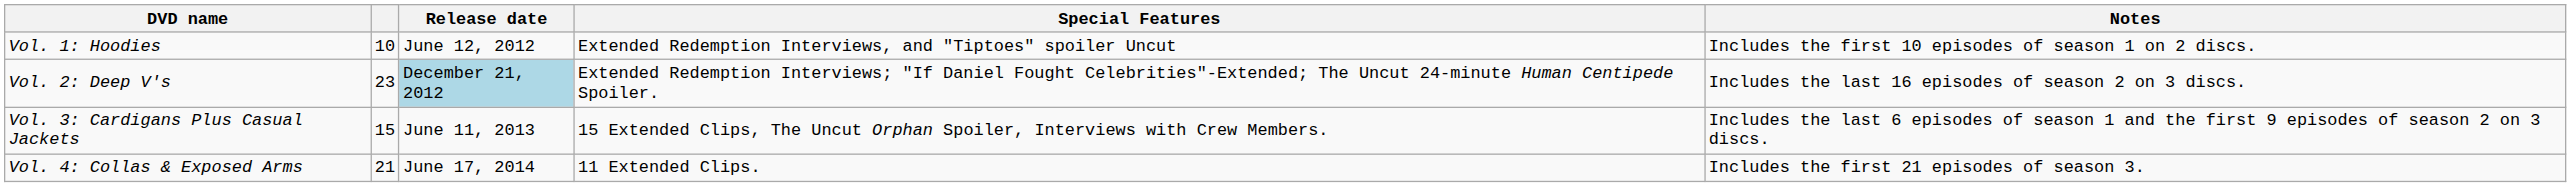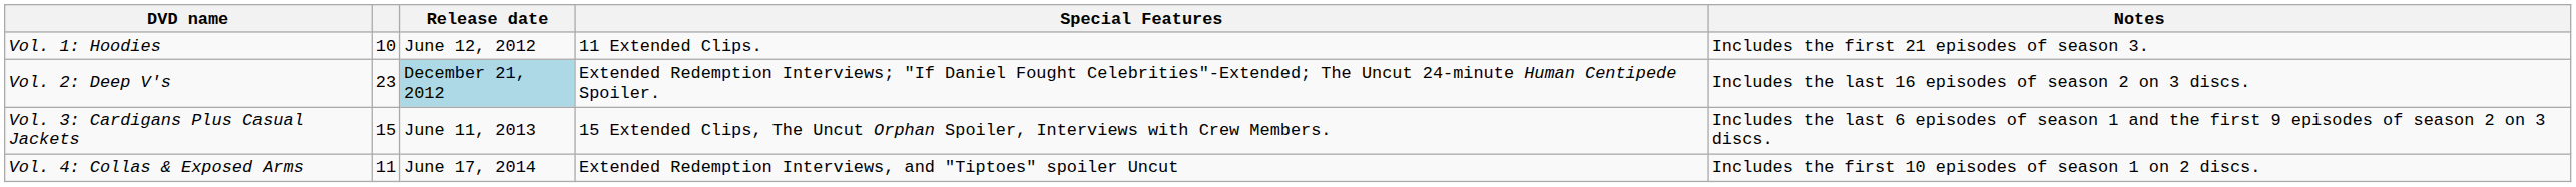Vol. 1: Hoodies | Special Features: Extended Redemption Interviews, and "Tiptoes" spoiler Uncut -> 11 Extended Clips.
Vol. 1: Hoodies | Notes: Includes the first 10 episodes of season 1 on 2 discs. -> Includes the first 21 episodes of season 3.
Vol. 4: Collas & Exposed Arms | column 2: 21 -> 11
Vol. 4: Collas & Exposed Arms | Special Features: 11 Extended Clips. -> Extended Redemption Interviews, and "Tiptoes" spoiler Uncut
Vol. 4: Collas & Exposed Arms | Notes: Includes the first 21 episodes of season 3. -> Includes the first 10 episodes of season 1 on 2 discs.
